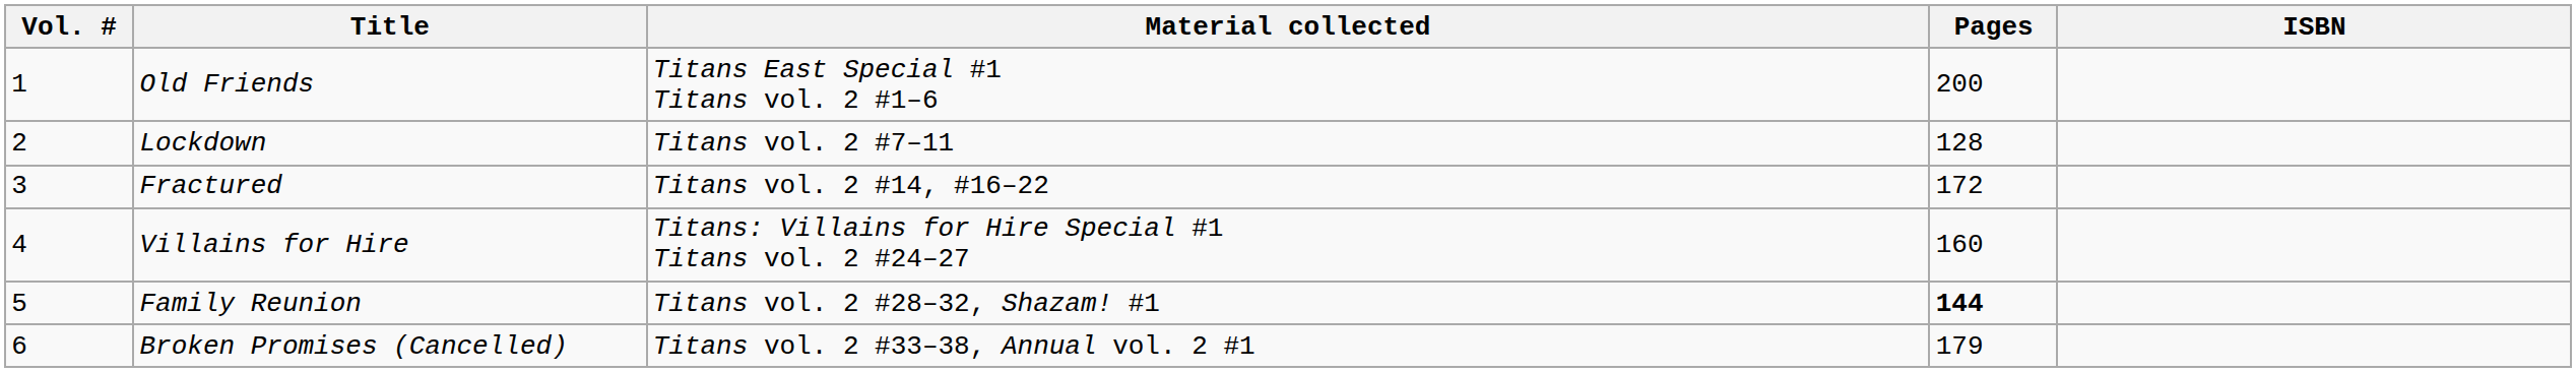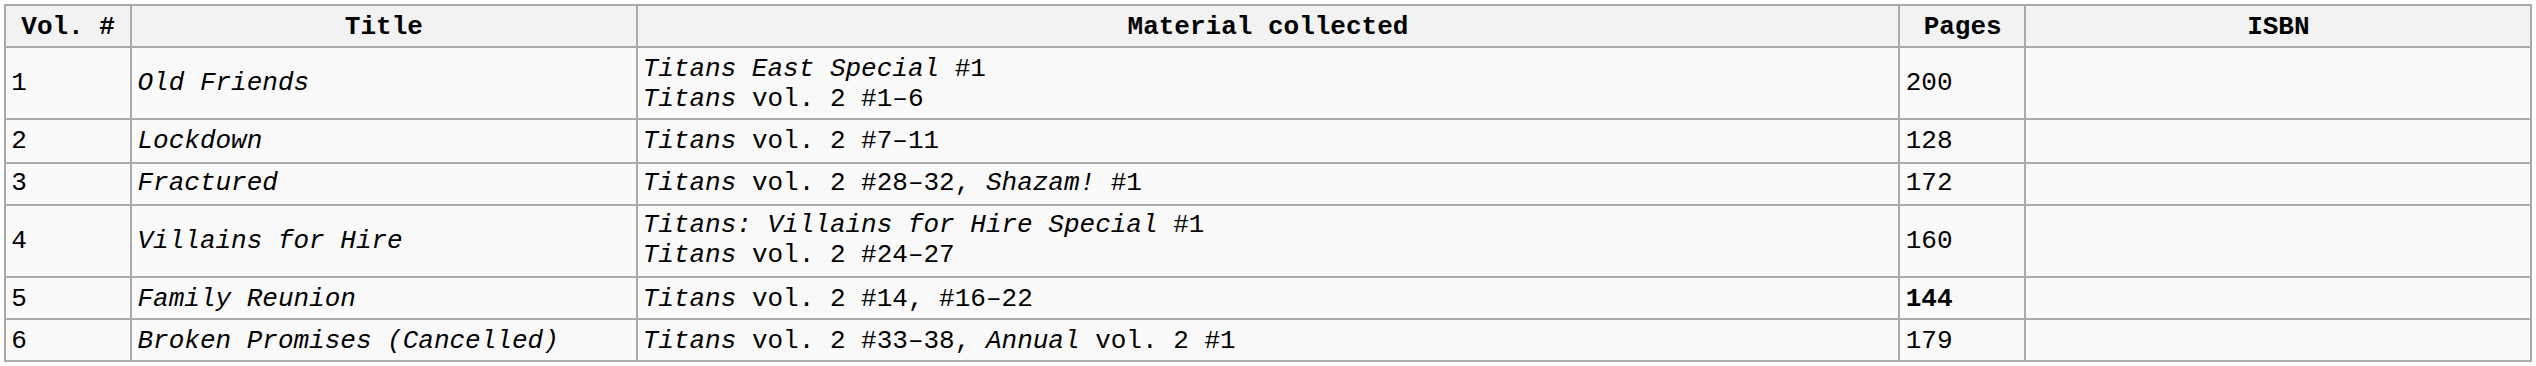Fractured | Material collected: Titans vol. 2 #14, #16–22 -> Titans vol. 2 #28–32, Shazam! #1
Family Reunion | Material collected: Titans vol. 2 #28–32, Shazam! #1 -> Titans vol. 2 #14, #16–22
